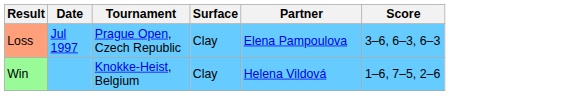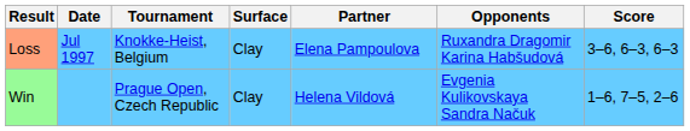+ column: Opponents | Ruxandra Dragomir Karina Habšudová | Evgenia Kulikovskaya Sandra Načuk
Loss | Tournament: Prague Open, Czech Republic -> Knokke-Heist, Belgium
Win | Tournament: Knokke-Heist, Belgium -> Prague Open, Czech Republic
